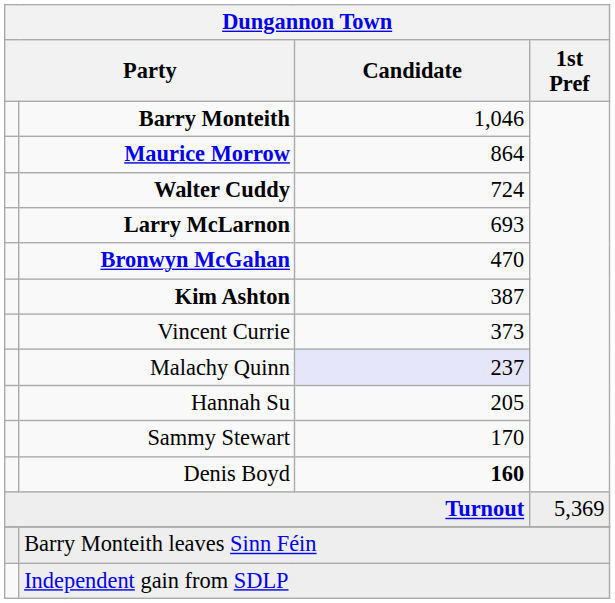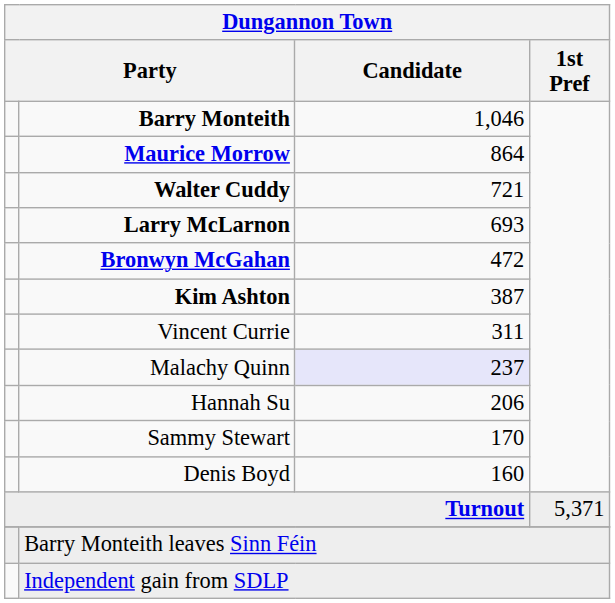Walter Cuddy | Candidate: 724 -> 721
Bronwyn McGahan | Candidate: 470 -> 472
Vincent Currie | Candidate: 373 -> 311
Hannah Su | Candidate: 205 -> 206
Denis Boyd | Candidate: bold -> normal
Turnout | 1st Pref: 5,369 -> 5,371
